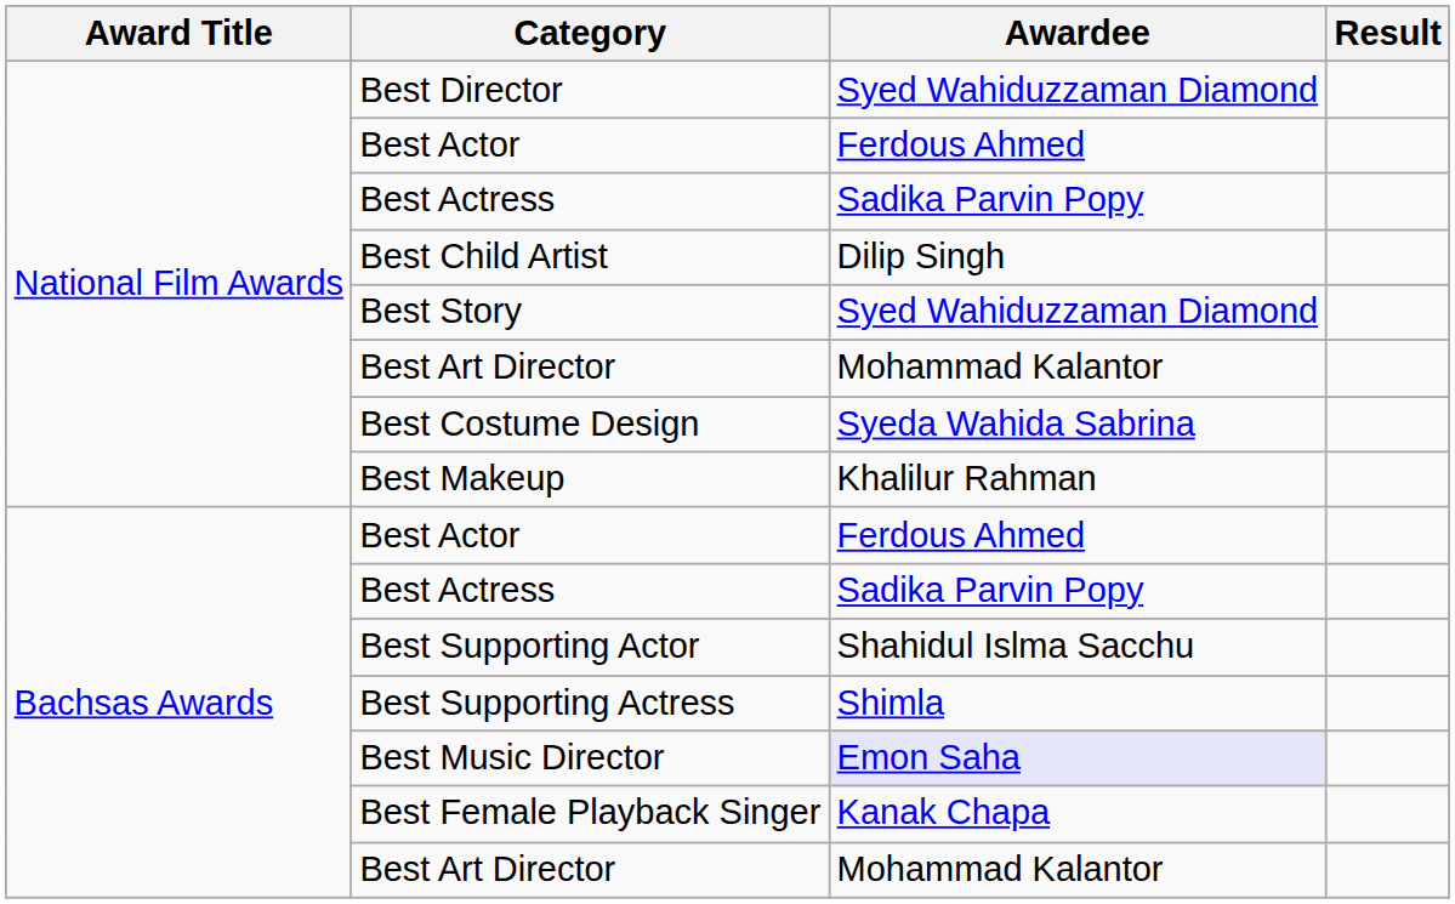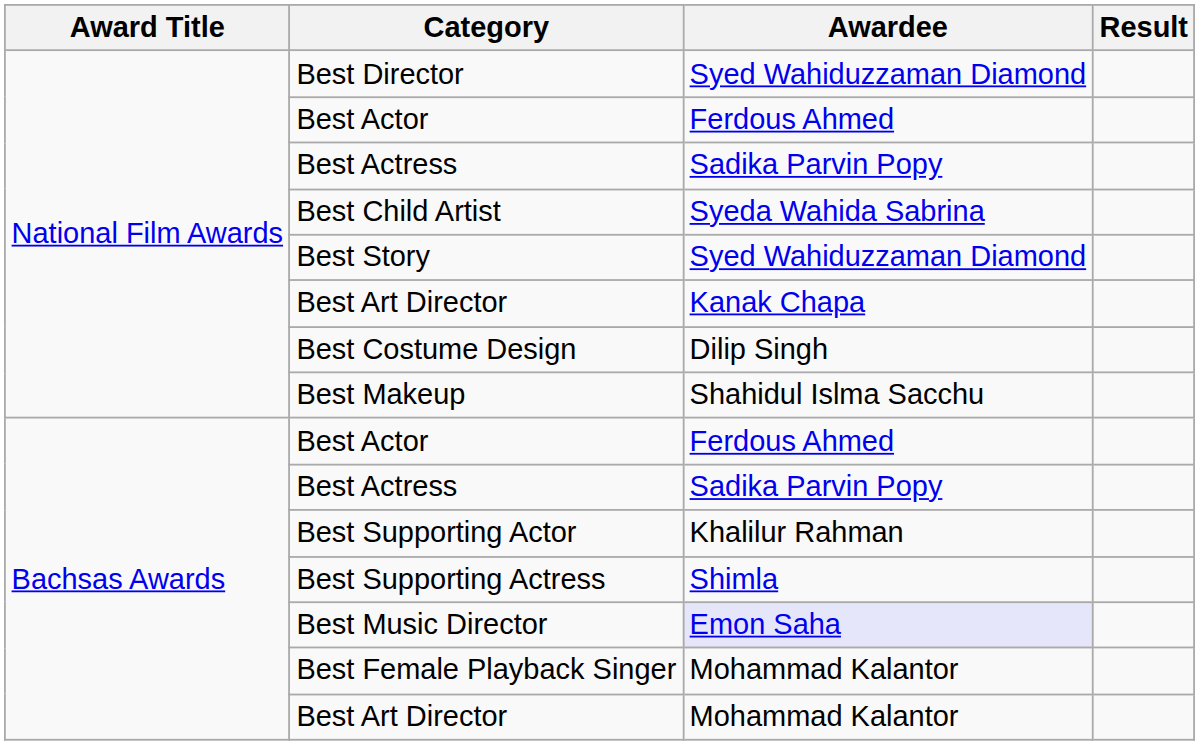Best Child Artist | Awardee: Dilip Singh -> Syeda Wahida Sabrina
National Film Awards / Best Art Director | Awardee: Mohammad Kalantor -> Kanak Chapa
Best Costume Design | Awardee: Syeda Wahida Sabrina -> Dilip Singh
Best Makeup | Awardee: Khalilur Rahman -> Shahidul Islma Sacchu
Best Supporting Actor | Awardee: Shahidul Islma Sacchu -> Khalilur Rahman
Best Female Playback Singer | Awardee: Kanak Chapa -> Mohammad Kalantor
